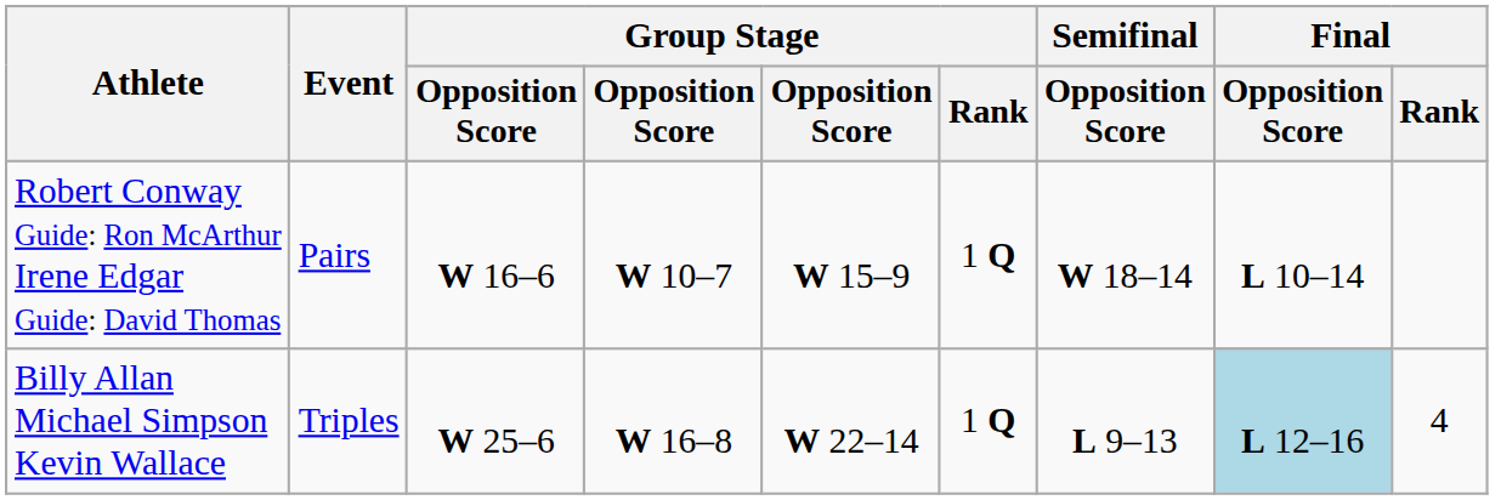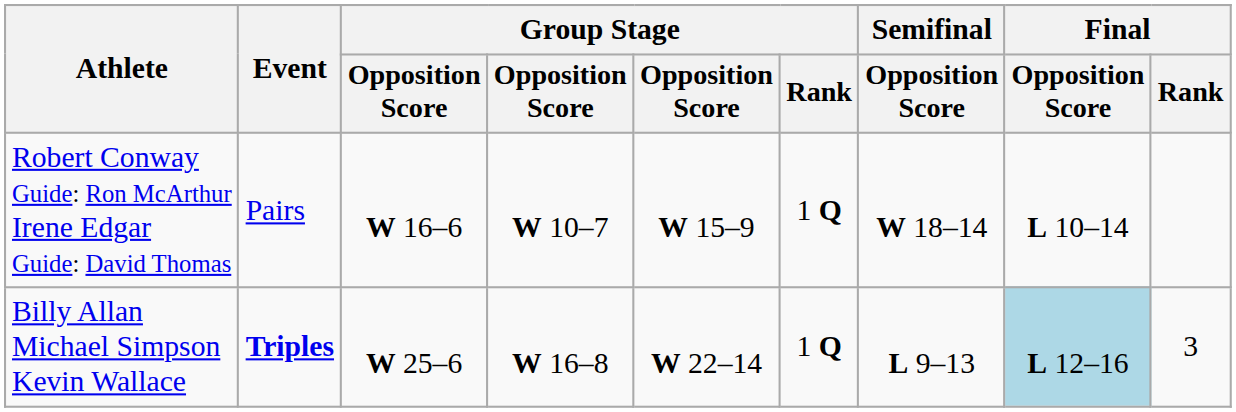Billy Allan Michael Simpson Kevin Wallace | Event: normal -> bold
Billy Allan Michael Simpson Kevin Wallace | Final / Rank: 4 -> 3
